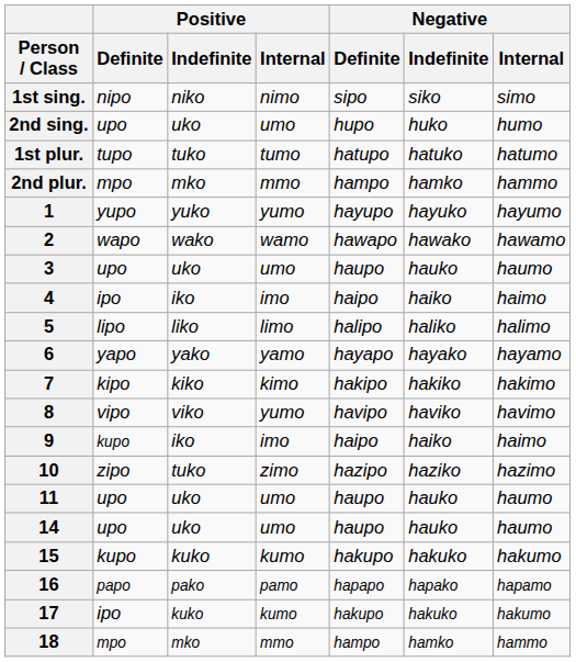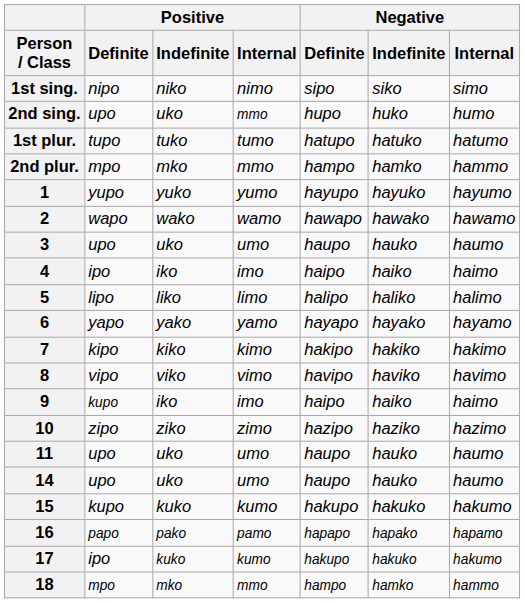2nd sing. | Positive / Internal: umo -> mmo
8 | Positive / Internal: yumo -> vimo
10 | Positive / Indefinite: tuko -> ziko
